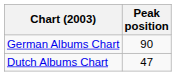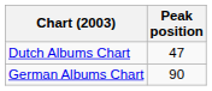rows swapped: Dutch Albums Chart <-> German Albums Chart
